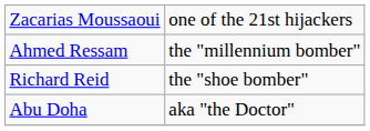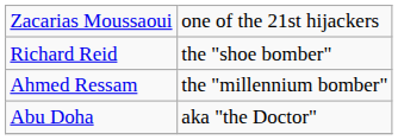rows swapped: Richard Reid <-> Ahmed Ressam
